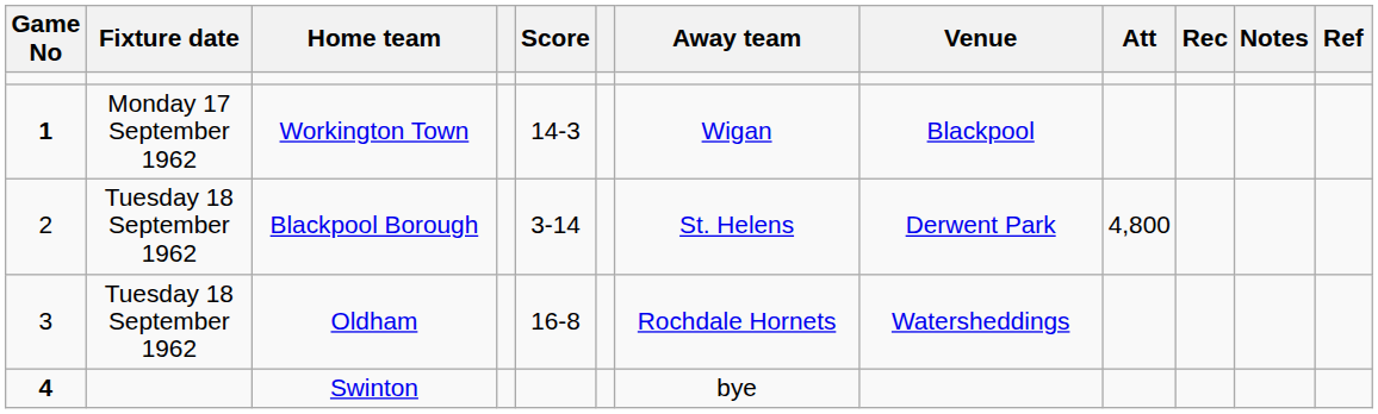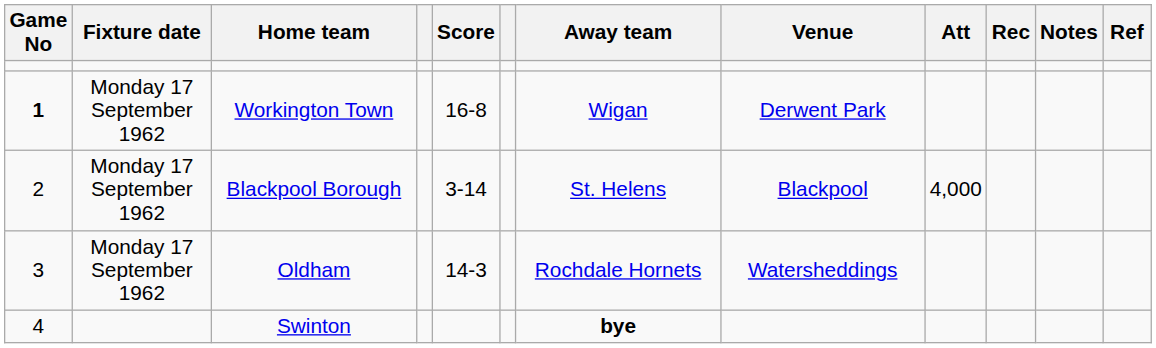Workington Town | Score: 14-3 -> 16-8
Workington Town | Venue: Blackpool -> Derwent Park
Blackpool Borough | Fixture date: Tuesday 18 September 1962 -> Monday 17 September 1962
Blackpool Borough | Venue: Derwent Park -> Blackpool
Blackpool Borough | Att: 4,800 -> 4,000
Oldham | Fixture date: Tuesday 18 September 1962 -> Monday 17 September 1962
Oldham | Score: 16-8 -> 14-3
Swinton | Game No: bold -> normal
Swinton | Away team: normal -> bold
